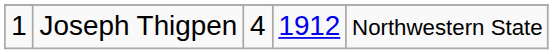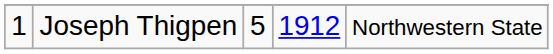Joseph Thigpen | column 3: 4 -> 5
